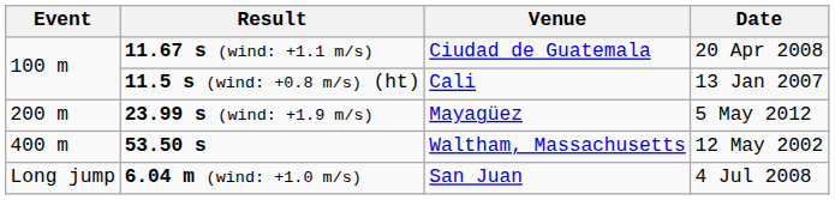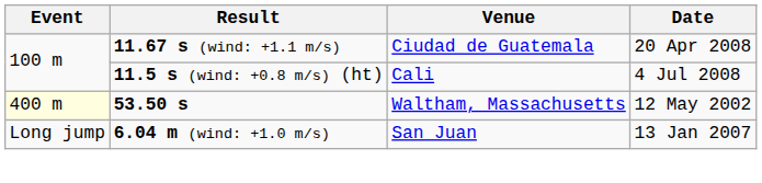11.5 s (wind: +0.8 m/s) (ht) | Date: 13 Jan 2007 -> 4 Jul 2008
- row: 200 m | 23.99 s (wind: +1.9 m/s) | Mayagüez | 5 May 2012
53.50 s | Event: no background -> lightyellow background
6.04 m (wind: +1.0 m/s) | Date: 4 Jul 2008 -> 13 Jan 2007
